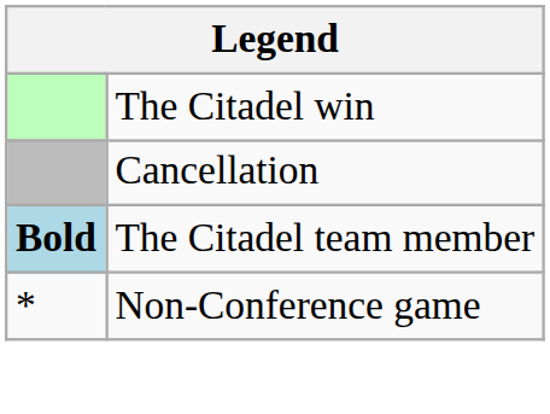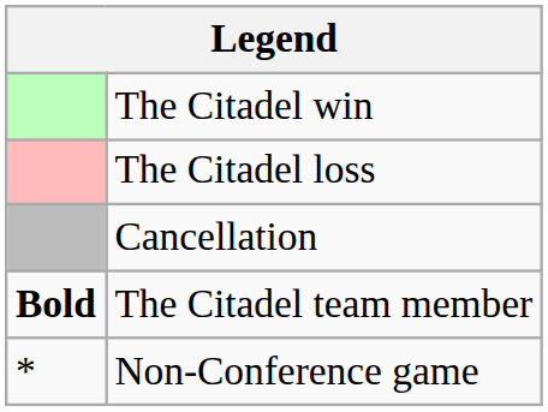+ row: The Citadel loss
The Citadel team member | column 1: lightblue background -> no background
